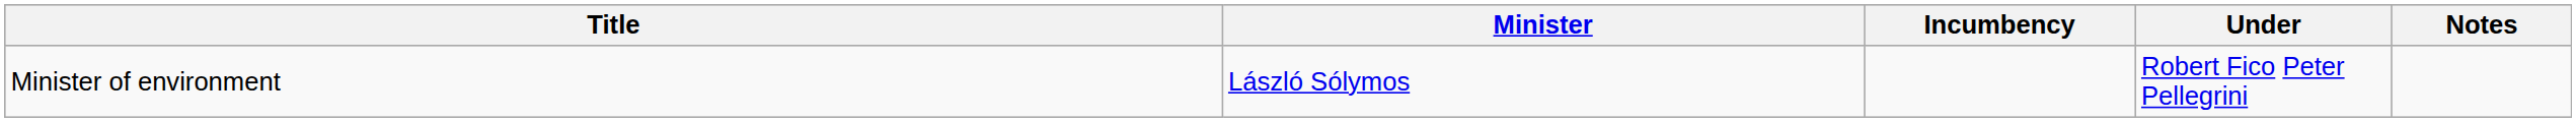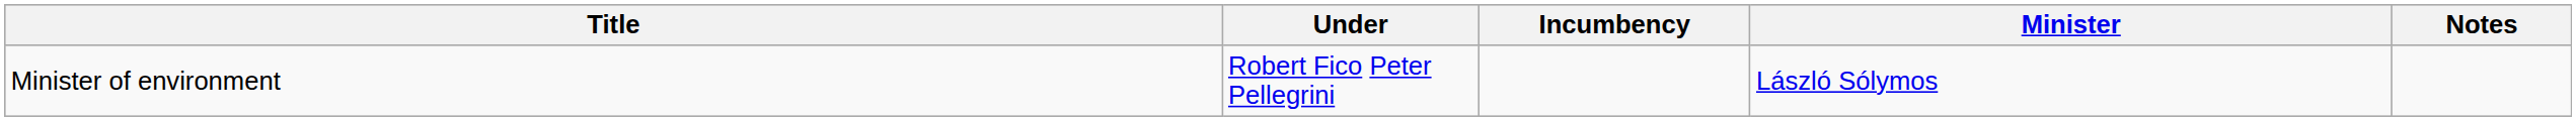columns swapped: Minister <-> Under
